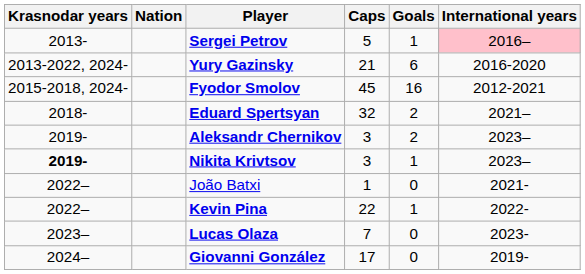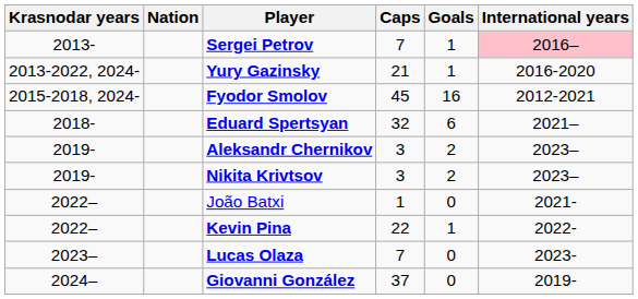Sergei Petrov | Caps: 5 -> 7
Yury Gazinsky | Goals: 6 -> 1
Eduard Spertsyan | Goals: 2 -> 6
Nikita Krivtsov | Krasnodar years: bold -> normal
Nikita Krivtsov | Goals: 1 -> 2
Giovanni González | Caps: 17 -> 37
